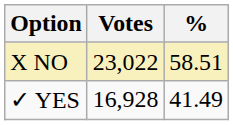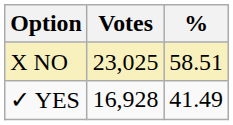X NO | Votes: 23,022 -> 23,025
